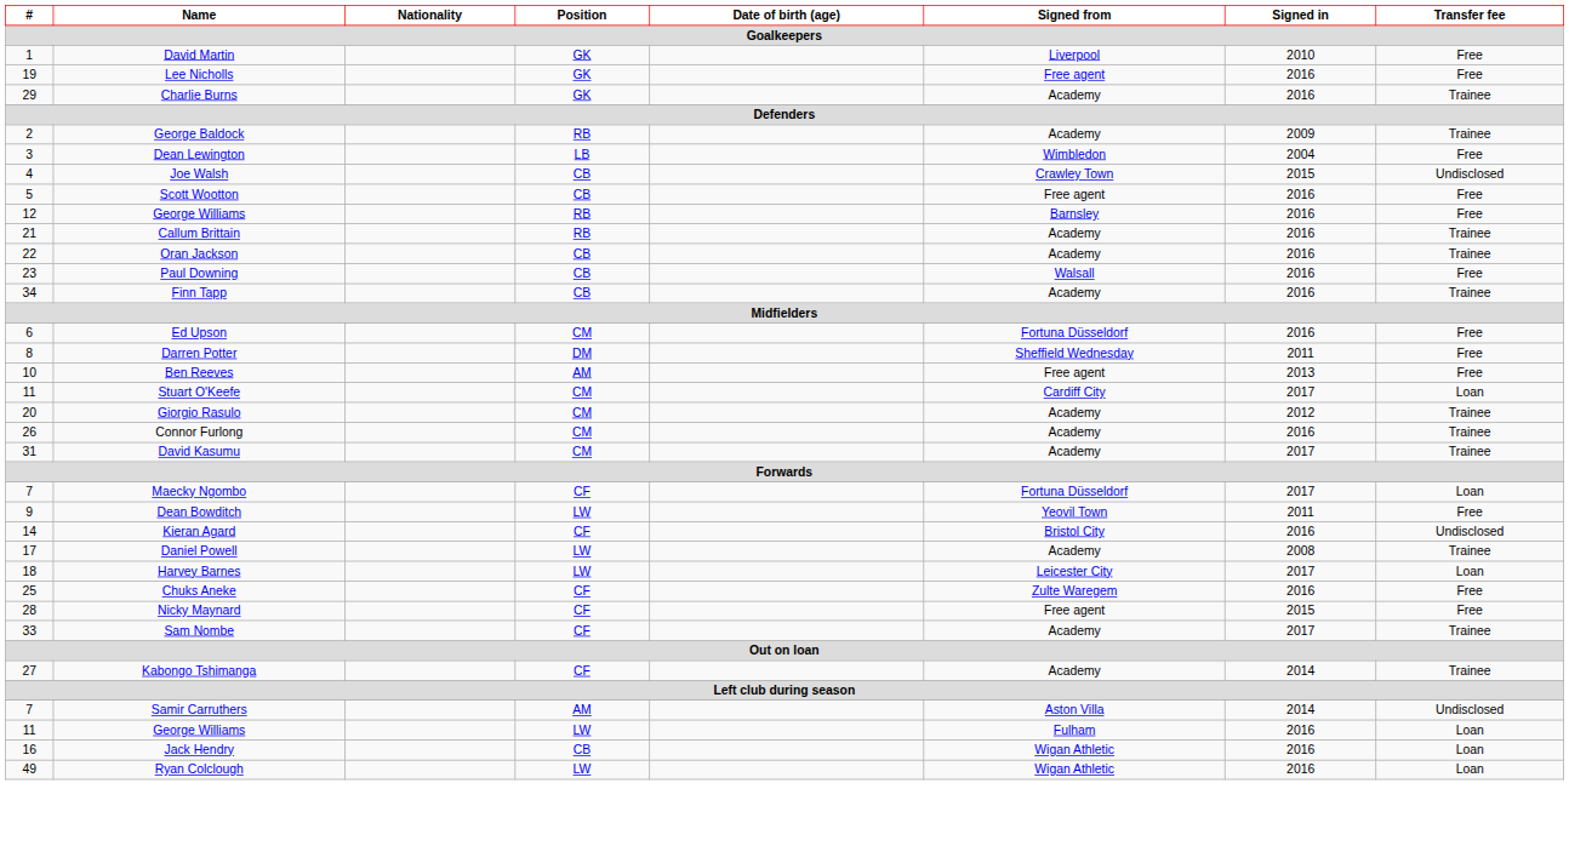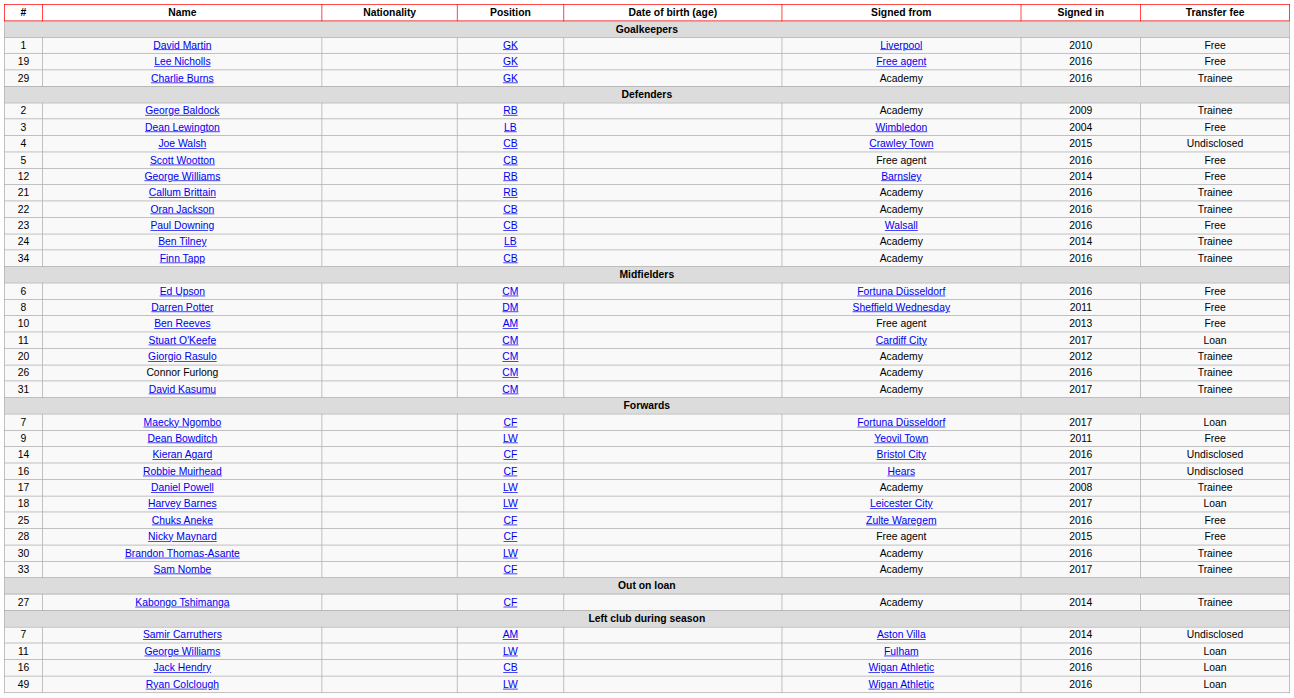12 / George Williams | Signed in: 2016 -> 2014
+ row: 24 | Ben Tilney | LB | Academy | 2014 | Trainee
+ row: 16 | Robbie Muirhead | CF | Hears | 2017 | Undisclosed
+ row: 30 | Brandon Thomas-Asante | LW | Academy | 2016 | Trainee
